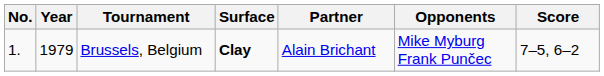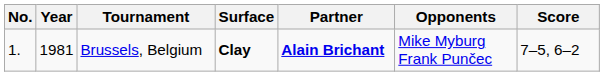Brussels, Belgium | Year: 1979 -> 1981
Brussels, Belgium | Partner: normal -> bold
